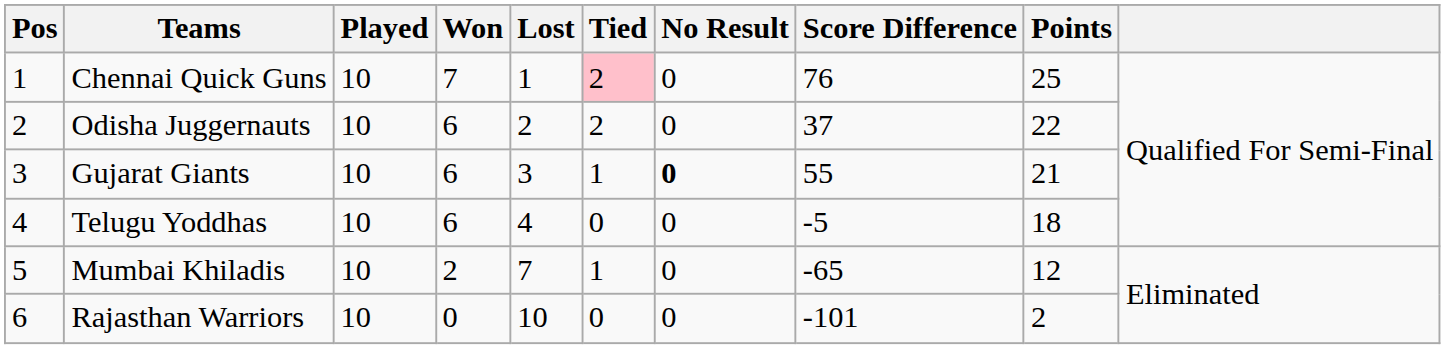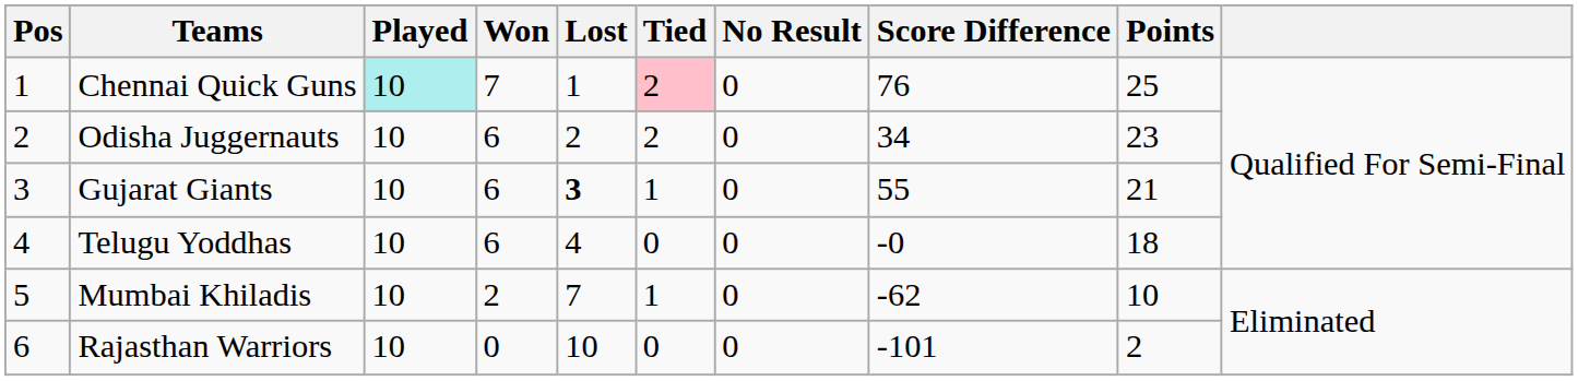Chennai Quick Guns | Played: no background -> paleturquoise background
Odisha Juggernauts | Score Difference: 37 -> 34
Odisha Juggernauts | Points: 22 -> 23
Gujarat Giants | Lost: normal -> bold
Gujarat Giants | No Result: bold -> normal
Telugu Yoddhas | Score Difference: -5 -> -0
Mumbai Khiladis | Score Difference: -65 -> -62
Mumbai Khiladis | Points: 12 -> 10
